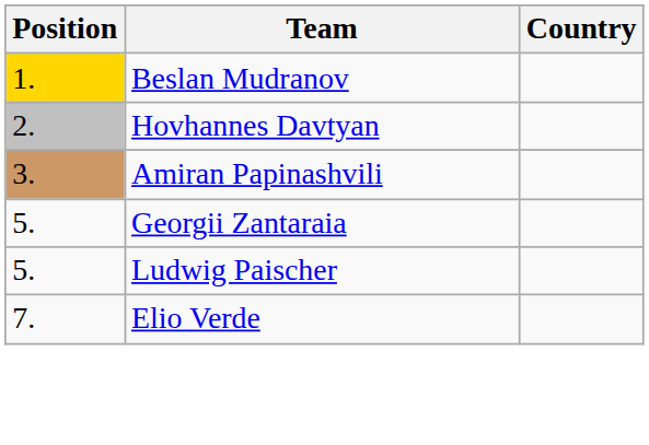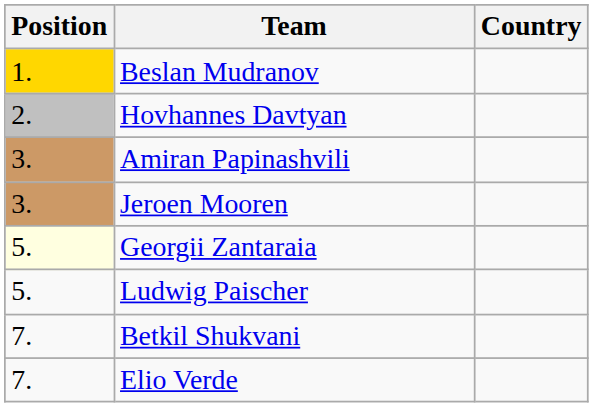+ row: 3. | Jeroen Mooren
Georgii Zantaraia | Position: no background -> lightyellow background
+ row: 7. | Betkil Shukvani
